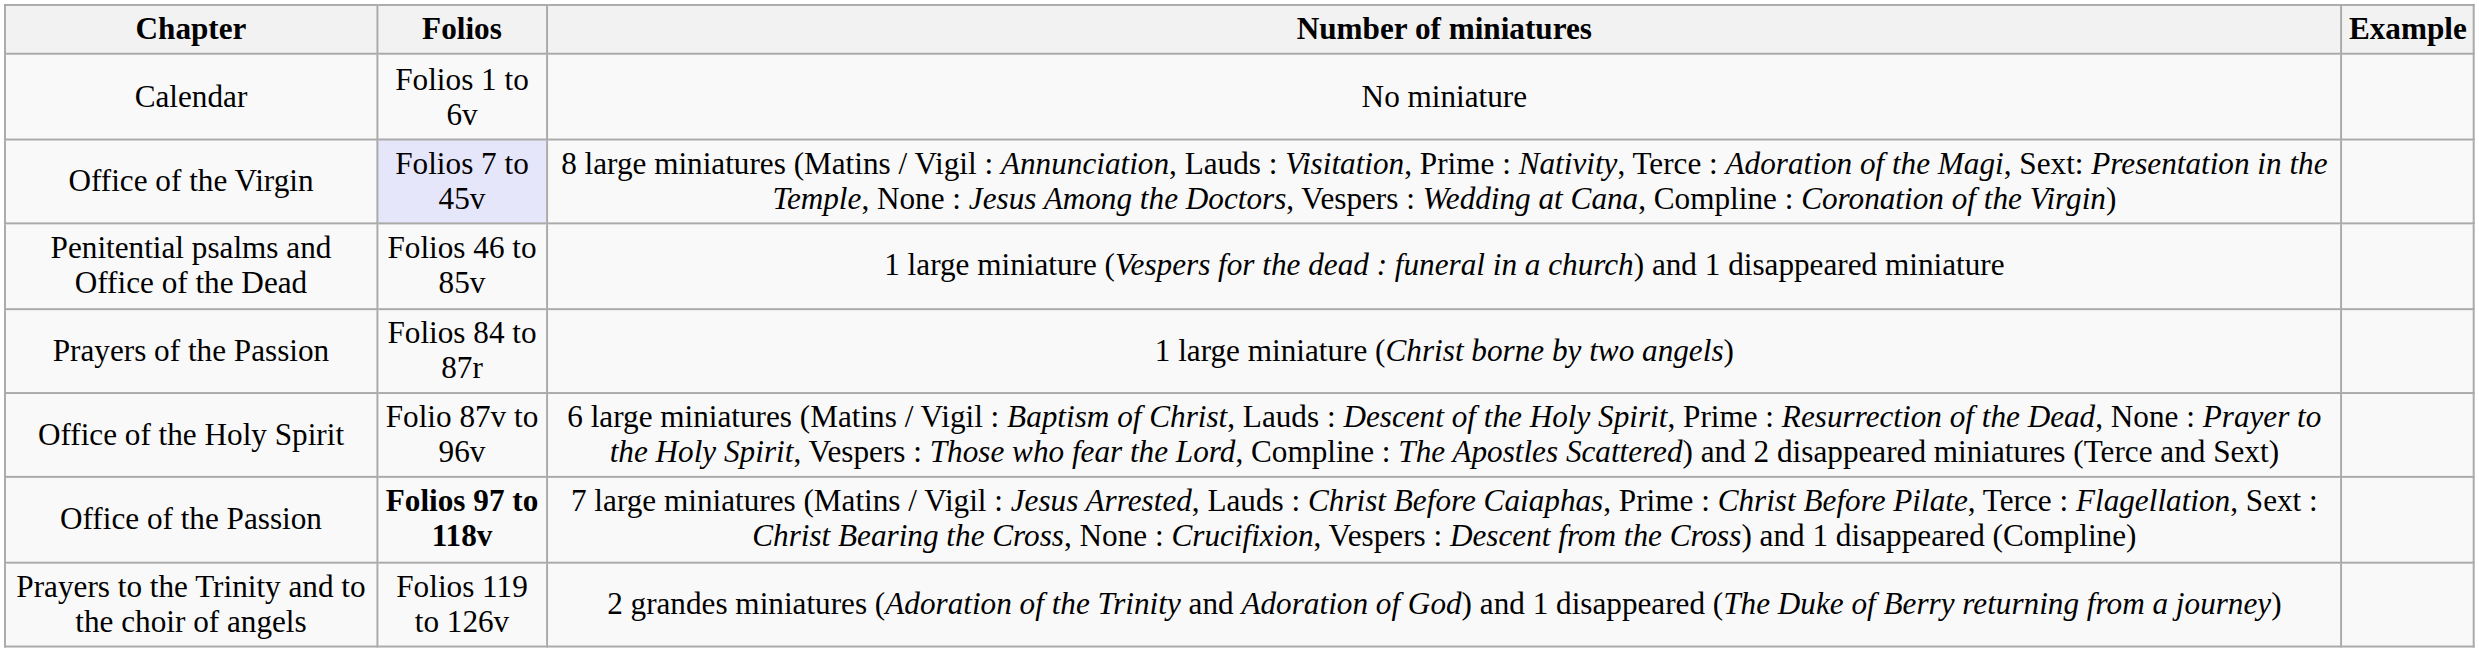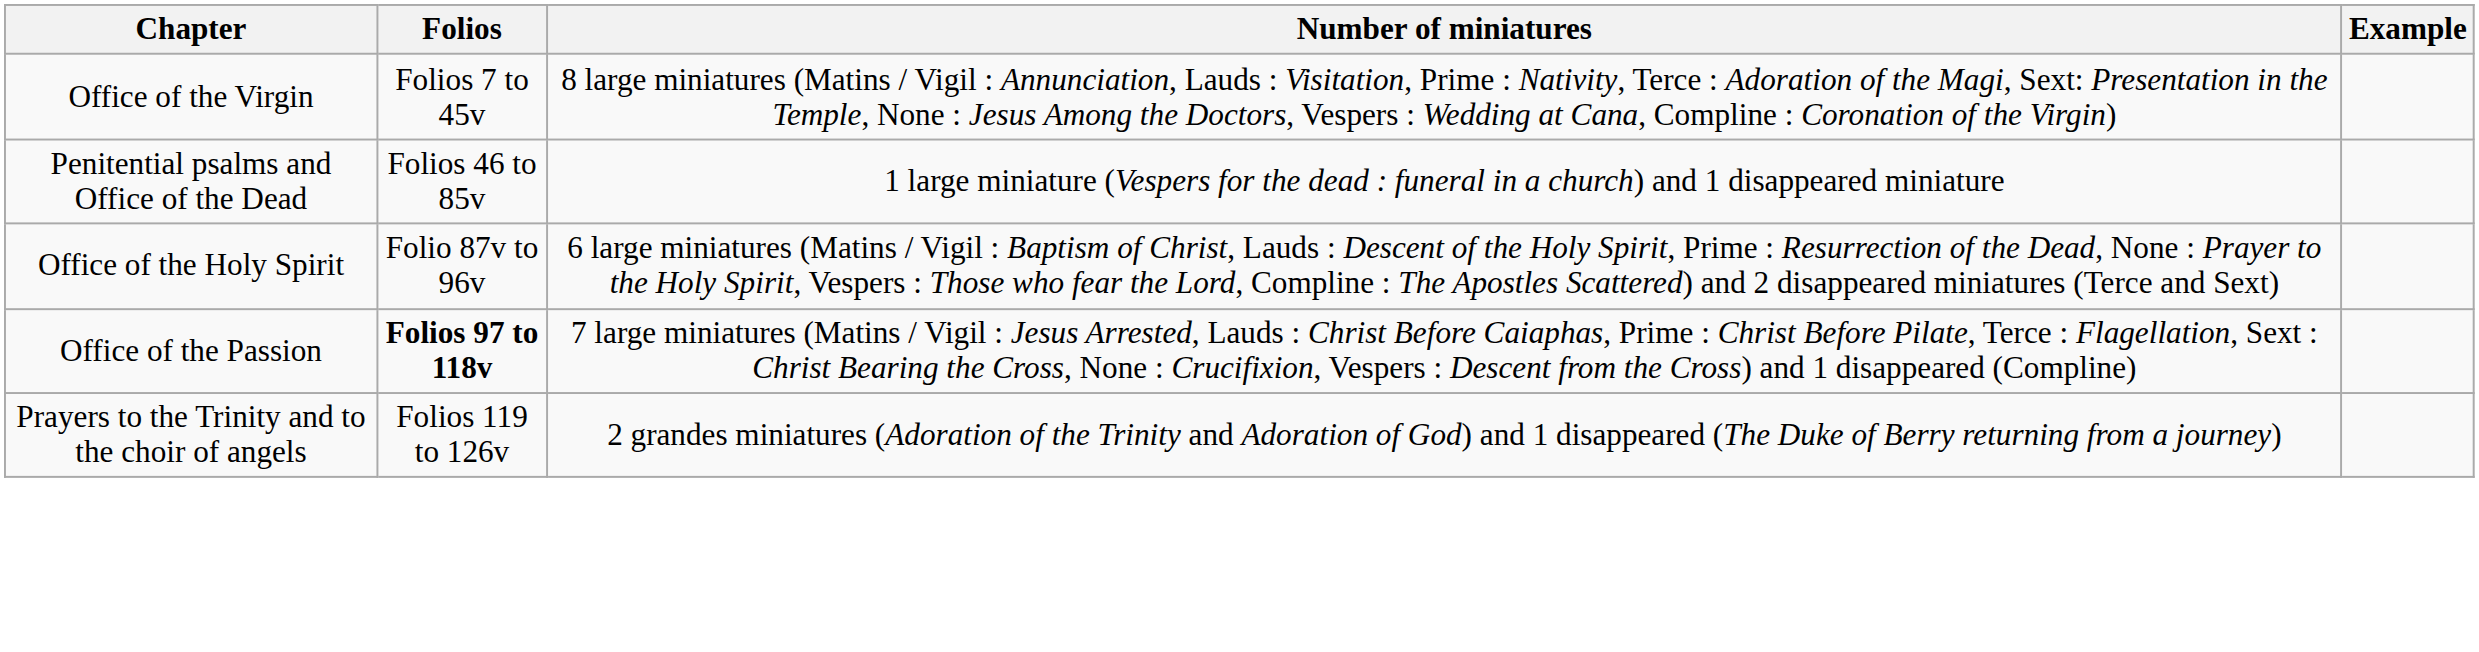- row: Calendar | Folios 1 to 6v | No miniature
Office of the Virgin | Folios: lavender background -> no background
- row: Prayers of the Passion | Folios 84 to 87r | 1 large miniature (Christ borne by two angels)
